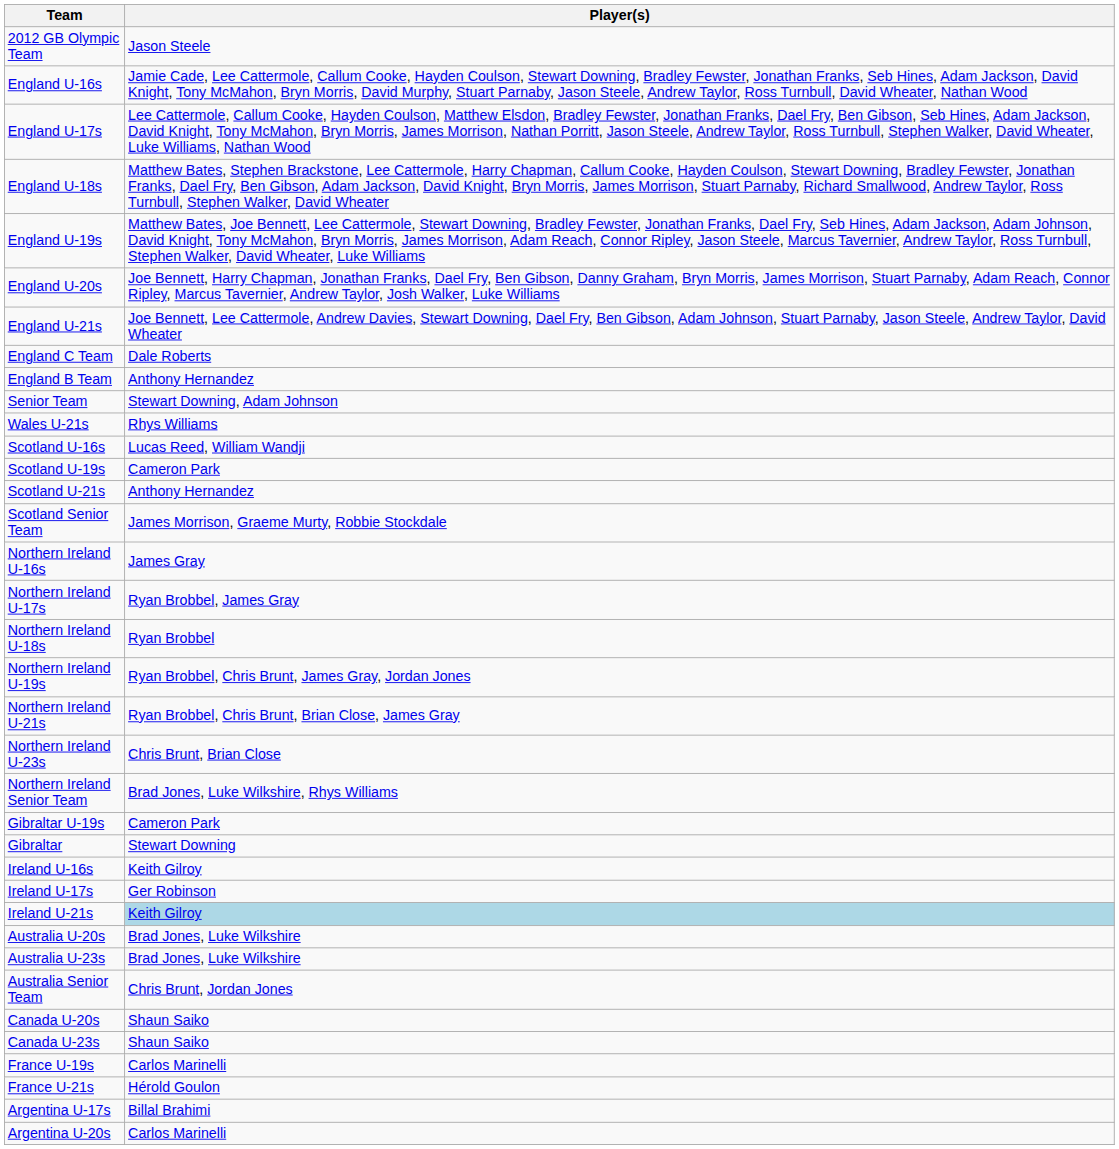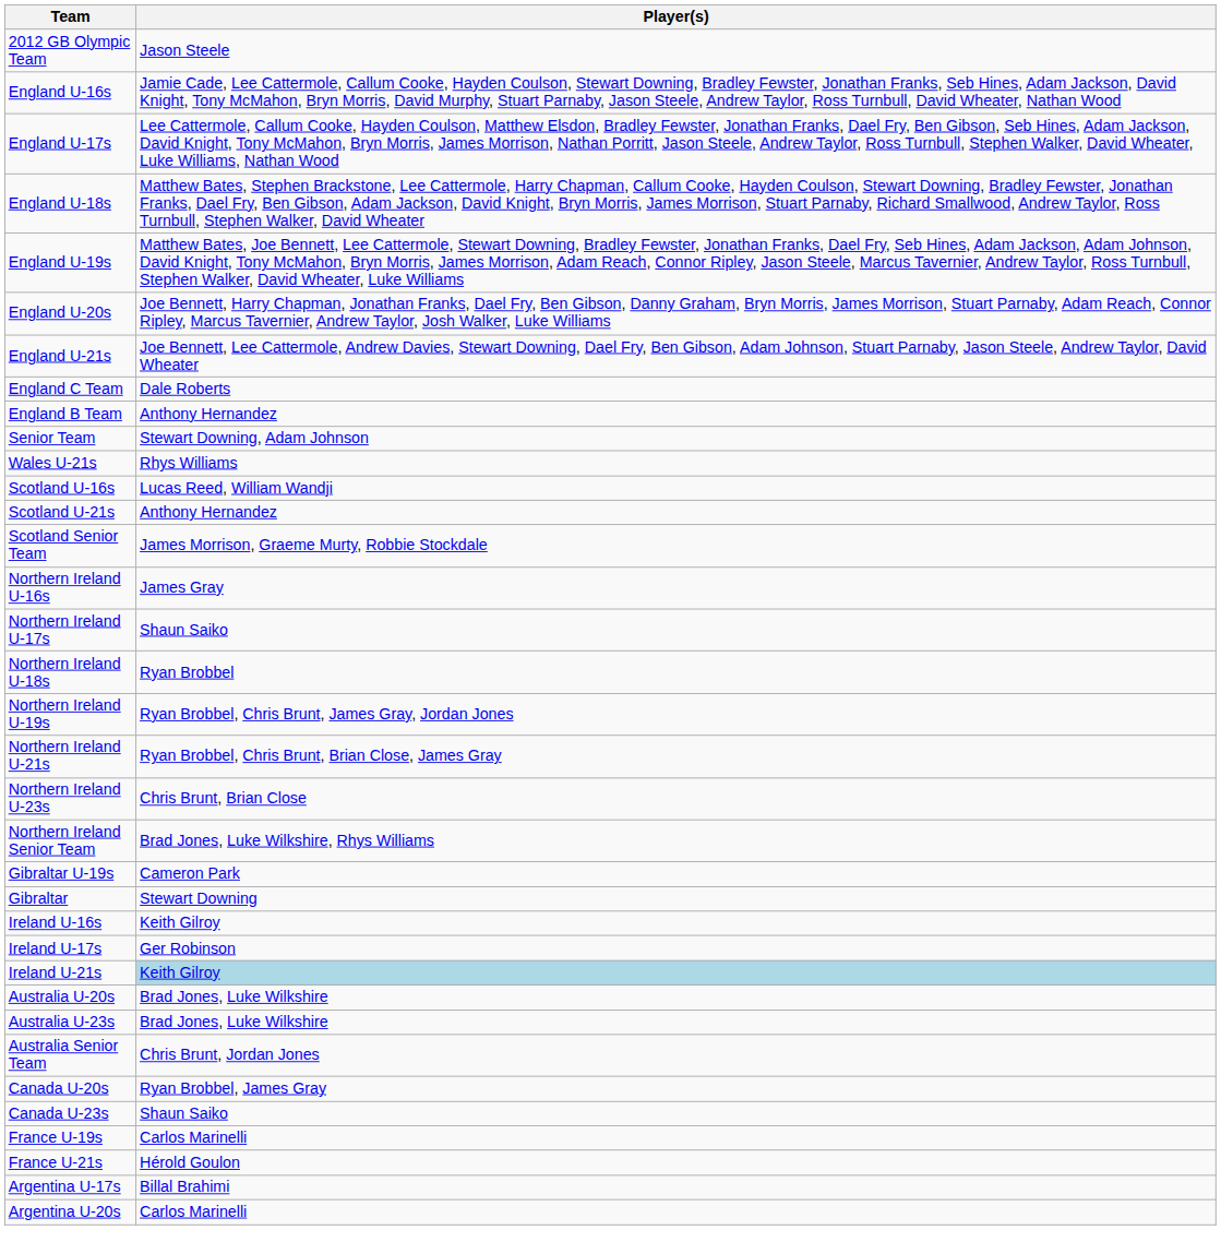- row: Scotland U-19s | Cameron Park
Northern Ireland U-17s | Player(s): Ryan Brobbel, James Gray -> Shaun Saiko
Canada U-20s | Player(s): Shaun Saiko -> Ryan Brobbel, James Gray
